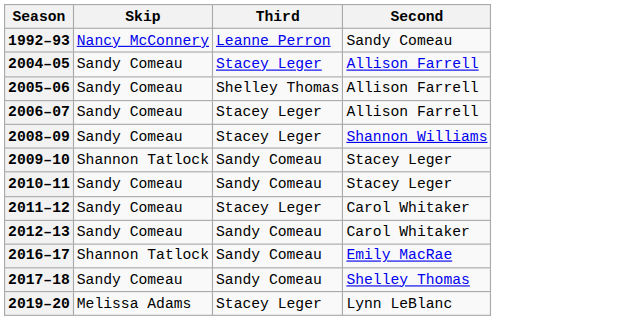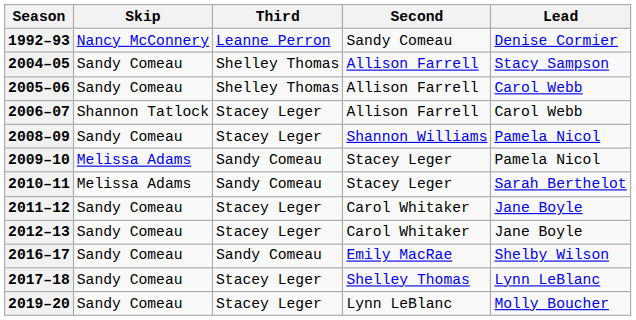+ column: Lead | Denise Cormier | Stacy Sampson | Carol Webb | Carol Webb | Pamela Nicol | Pamela Nicol | Sarah Berthelot | Jane Boyle | Jane Boyle | Shelby Wilson | Lynn LeBlanc | Molly Boucher
2004–05 | Third: Stacey Leger -> Shelley Thomas
2006–07 | Skip: Sandy Comeau -> Shannon Tatlock
2009–10 | Skip: Shannon Tatlock -> Melissa Adams
2010–11 | Skip: Sandy Comeau -> Melissa Adams
2012–13 | Third: Sandy Comeau -> Stacey Leger
2016–17 | Skip: Shannon Tatlock -> Sandy Comeau
2017–18 | Third: Sandy Comeau -> Stacey Leger
2019–20 | Skip: Melissa Adams -> Sandy Comeau
